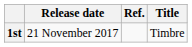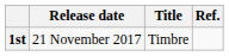columns swapped: Title <-> Ref.
